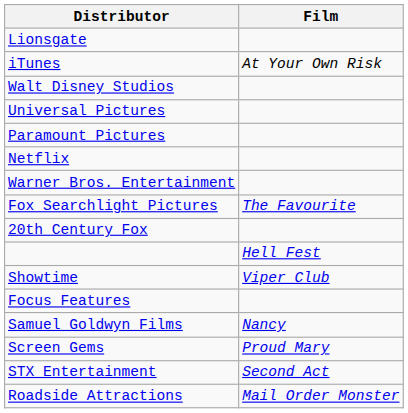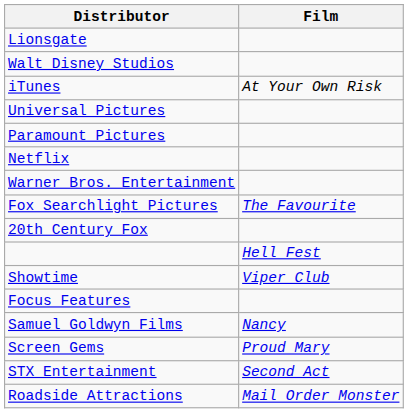rows swapped: iTunes <-> Walt Disney Studios
